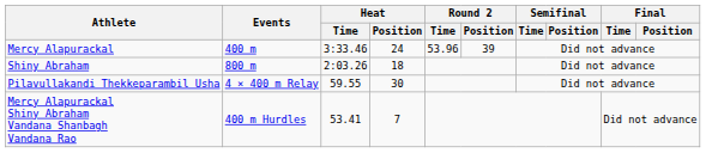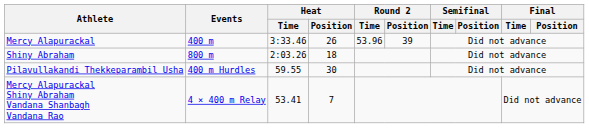Mercy Alapurackal | Heat / Position: 24 -> 26
Pilavullakandi Thekkeparambil Usha | Events: 4 × 400 m Relay -> 400 m Hurdles
Mercy Alapurackal Shiny Abraham Vandana Shanbagh Vandana Rao | Events: 400 m Hurdles -> 4 × 400 m Relay
